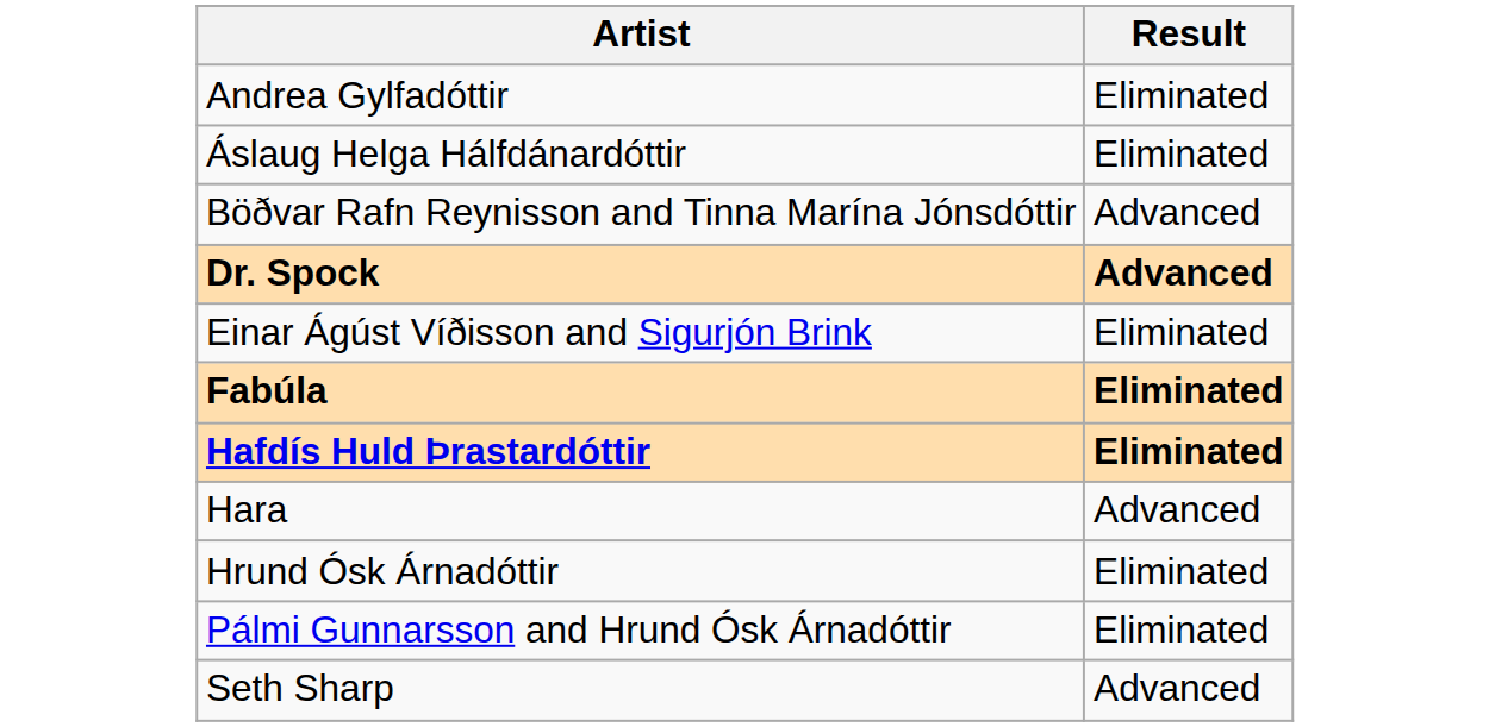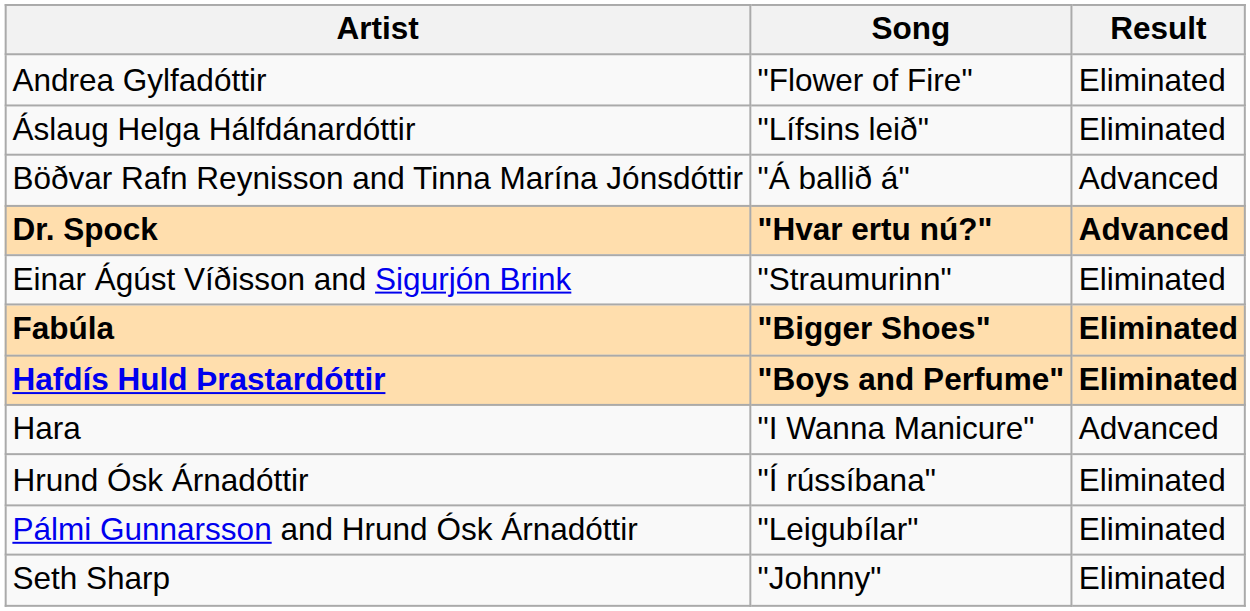+ column: Song | "Flower of Fire" | "Lífsins leið" | "Á ballið á" | "Hvar ertu nú?" | "Straumurinn" | "Bigger Shoes" | "Boys and Perfume" | "I Wanna Manicure" | "Í rússíbana" | "Leigubílar" | "Johnny"
Seth Sharp | Result: Advanced -> Eliminated
